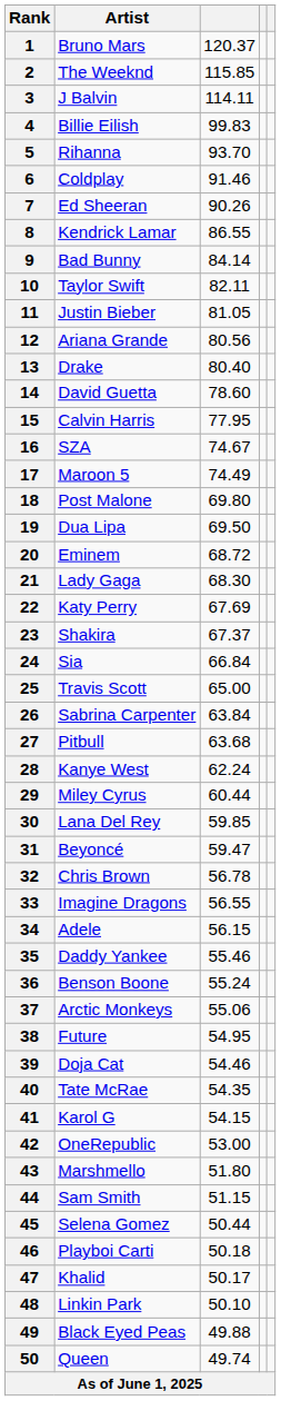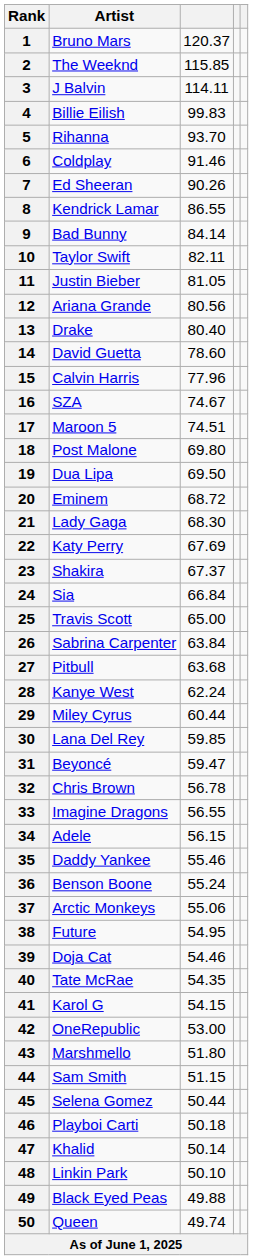15 | column 3: 77.95 -> 77.96
17 | column 3: 74.49 -> 74.51
47 | column 3: 50.17 -> 50.14
